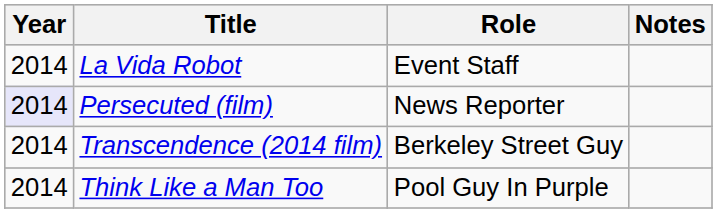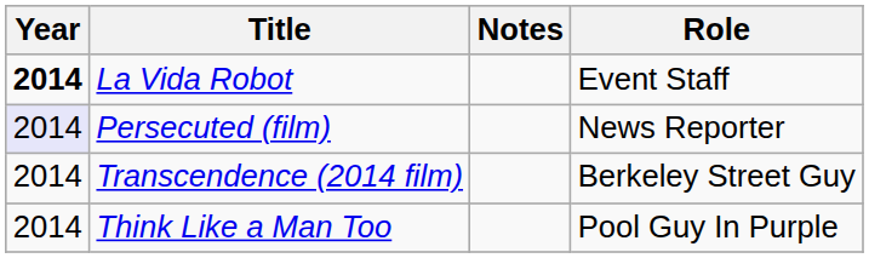columns swapped: Role <-> Notes
La Vida Robot | Year: normal -> bold
